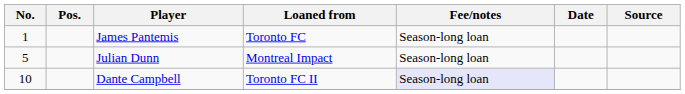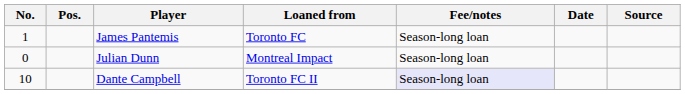Julian Dunn | No.: 5 -> 0
